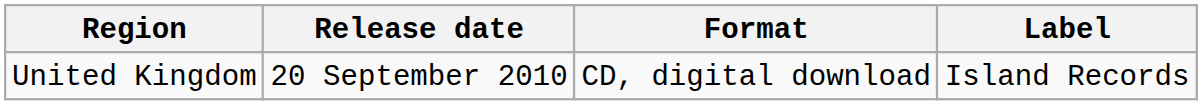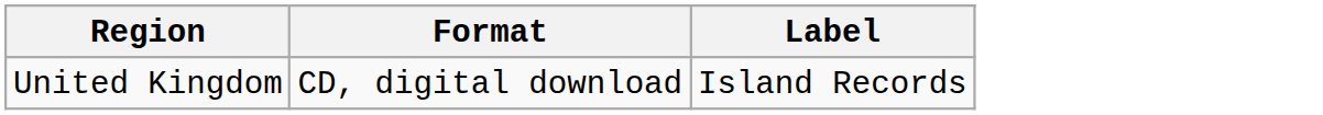- column: Release date | 20 September 2010
